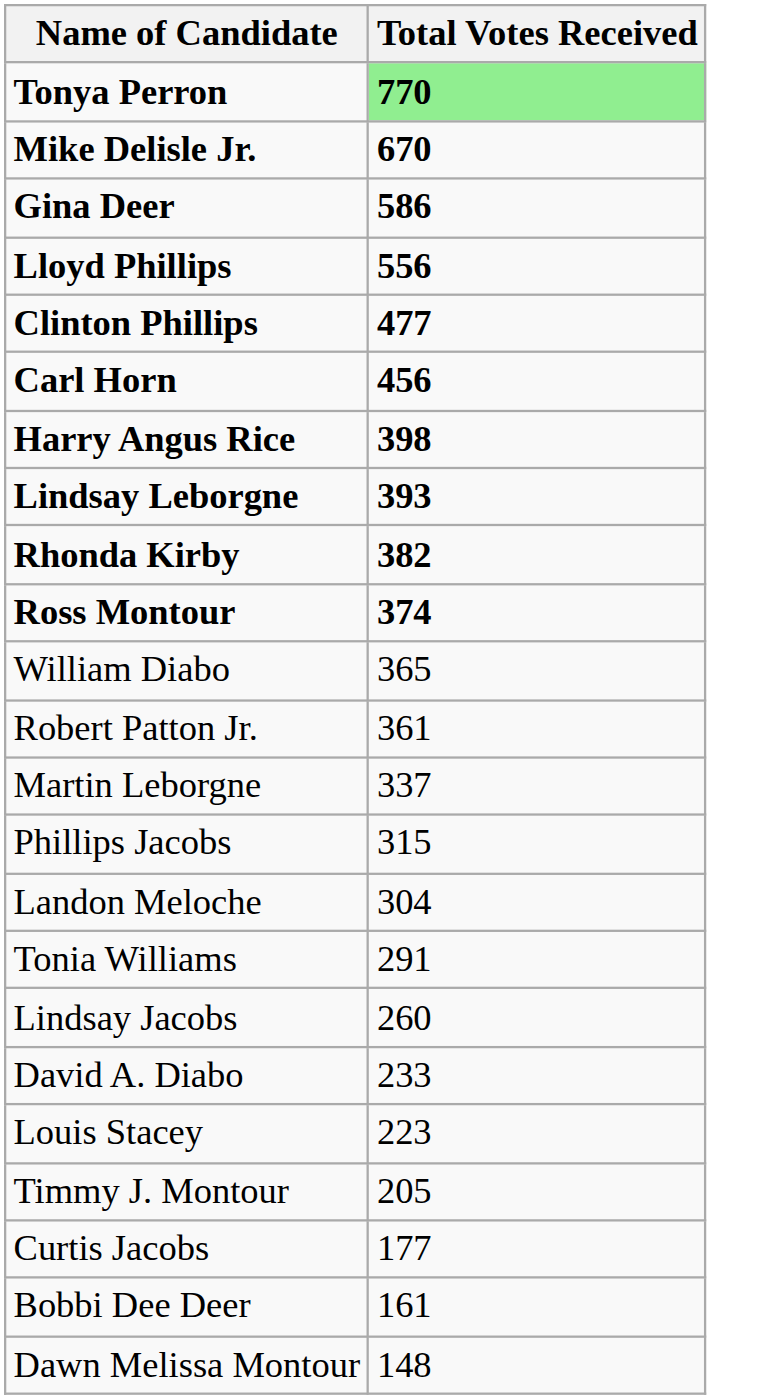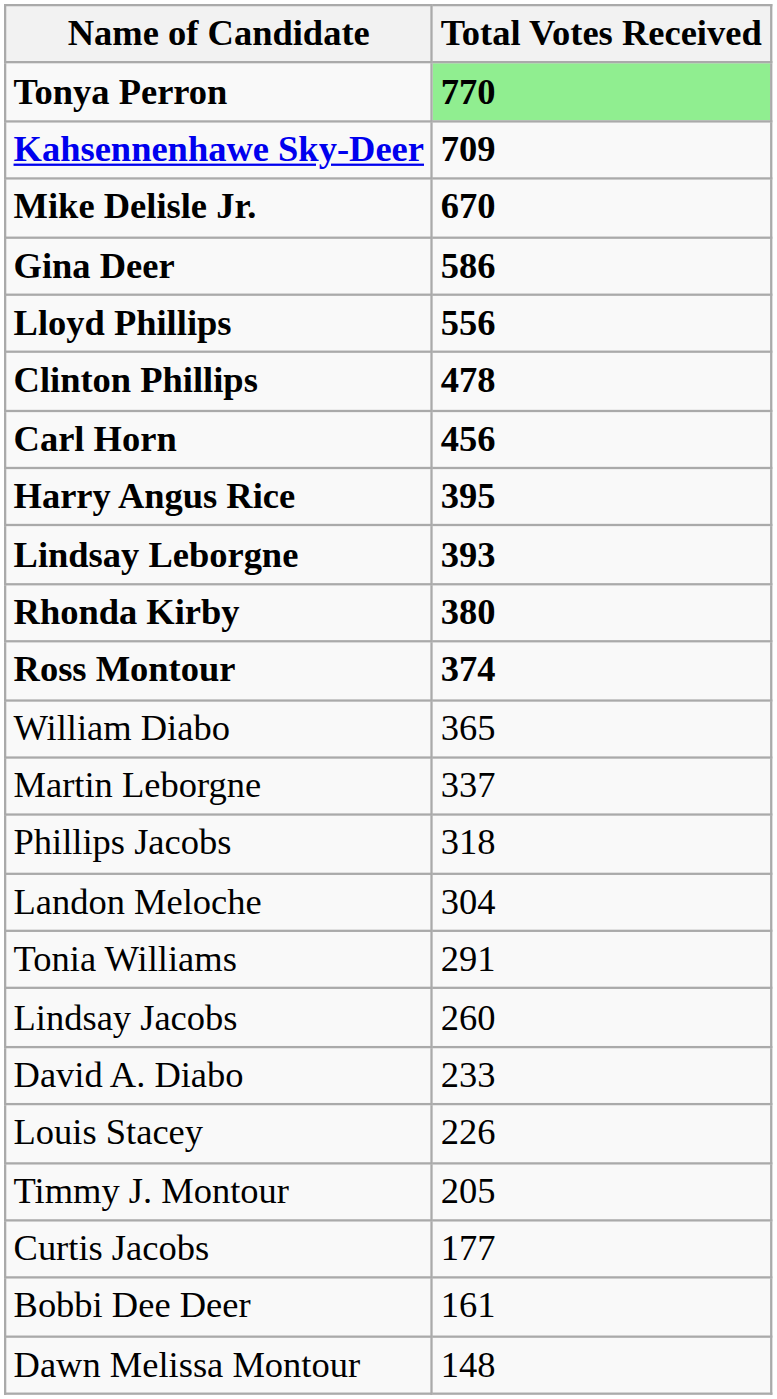+ row: Kahsennenhawe Sky-Deer | 709
Clinton Phillips | Total Votes Received: 477 -> 478
Harry Angus Rice | Total Votes Received: 398 -> 395
Rhonda Kirby | Total Votes Received: 382 -> 380
- row: Robert Patton Jr. | 361
Phillips Jacobs | Total Votes Received: 315 -> 318
Louis Stacey | Total Votes Received: 223 -> 226
